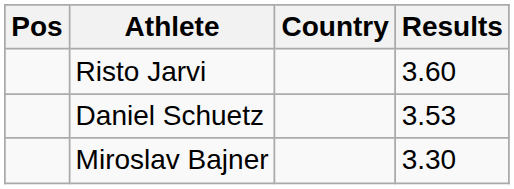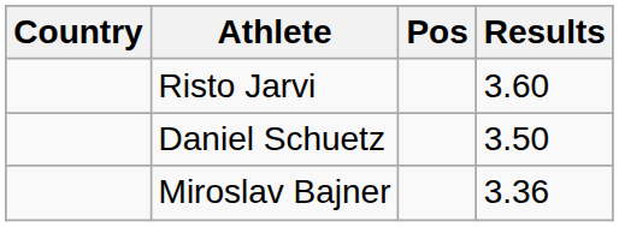columns swapped: Pos <-> Country
Daniel Schuetz | Results: 3.53 -> 3.50
Miroslav Bajner | Results: 3.30 -> 3.36
